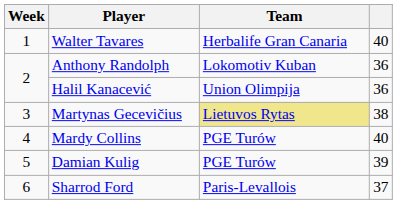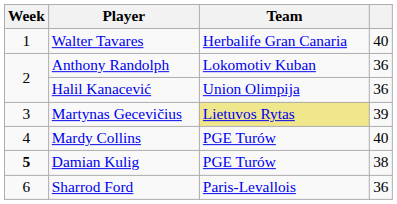Martynas Gecevičius | column 4: 38 -> 39
Damian Kulig | Week: normal -> bold
Damian Kulig | column 4: 39 -> 38
Sharrod Ford | column 4: 37 -> 36
